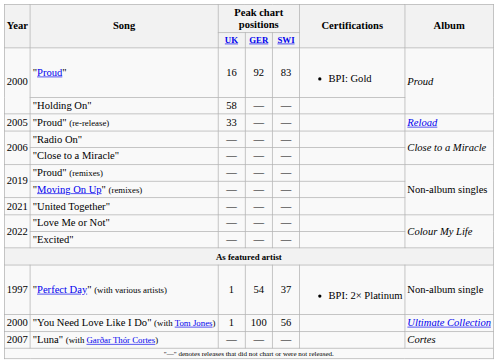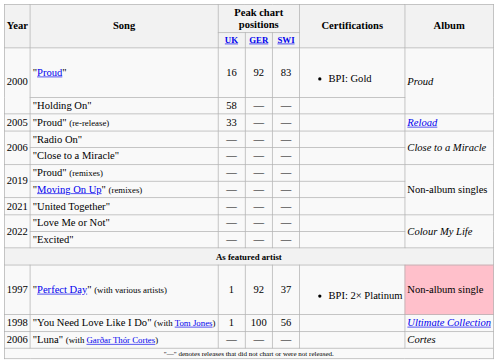"Perfect Day" (with various artists) | Peak chart positions / GER: 54 -> 92
"Perfect Day" (with various artists) | Album: no background -> pink background
"You Need Love Like I Do" (with Tom Jones) | Year: 2000 -> 1998
"Luna" (with Garðar Thór Cortes) | Year: 2007 -> 2006
